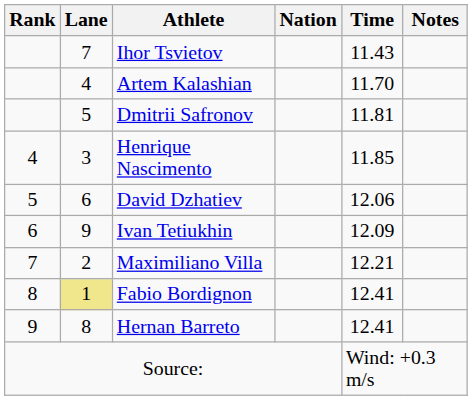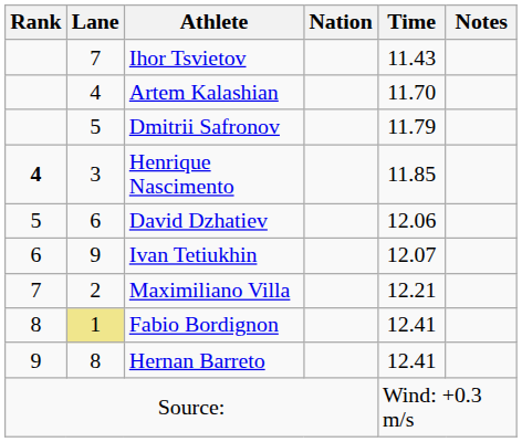Dmitrii Safronov | Time: 11.81 -> 11.79
Henrique Nascimento | Rank: normal -> bold
Ivan Tetiukhin | Time: 12.09 -> 12.07
